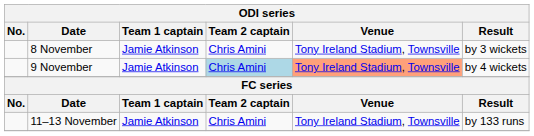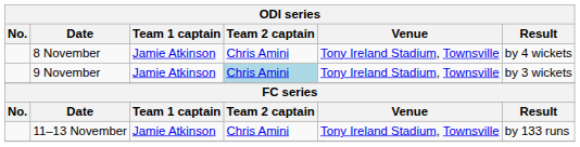8 November | Result: by 3 wickets -> by 4 wickets
9 November | Venue: lightsalmon background -> no background
9 November | Result: by 4 wickets -> by 3 wickets
